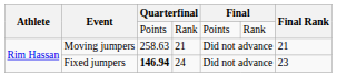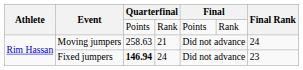Moving jumpers | Final Rank: 21 -> 24
